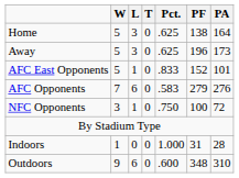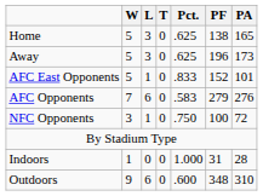Home | PA: 164 -> 165
